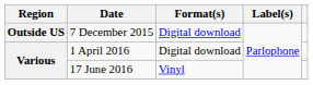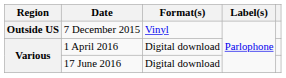7 December 2015 | Format(s): Digital download -> Vinyl
17 June 2016 | Format(s): Vinyl -> Digital download
